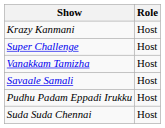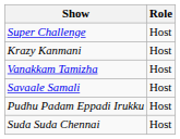rows swapped: Krazy Kanmani <-> Super Challenge
